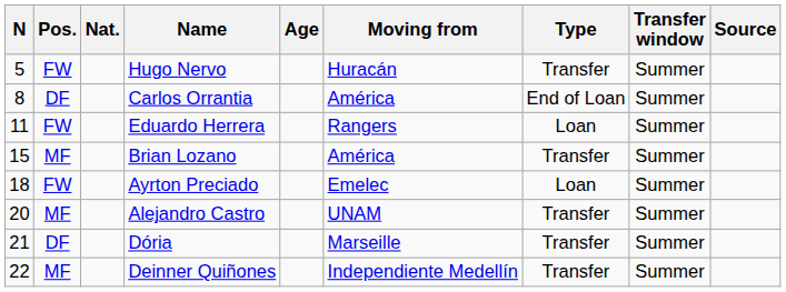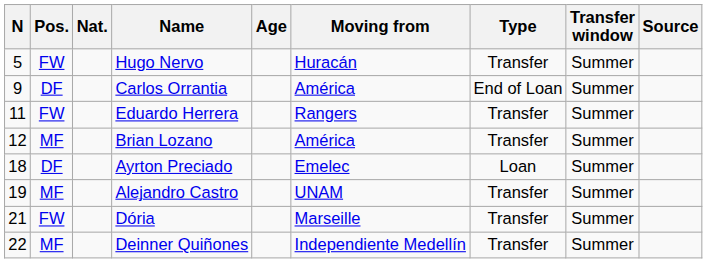Carlos Orrantia | N: 8 -> 9
Eduardo Herrera | Type: Loan -> Transfer
Brian Lozano | N: 15 -> 12
Ayrton Preciado | Pos.: FW -> DF
Alejandro Castro | N: 20 -> 19
Dória | Pos.: DF -> FW
